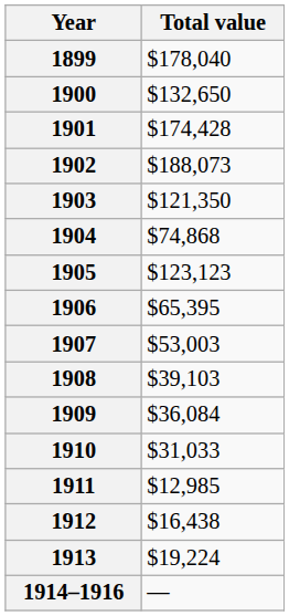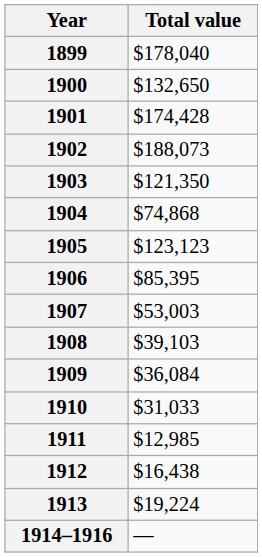1906 | Total value: $65,395 -> $85,395
